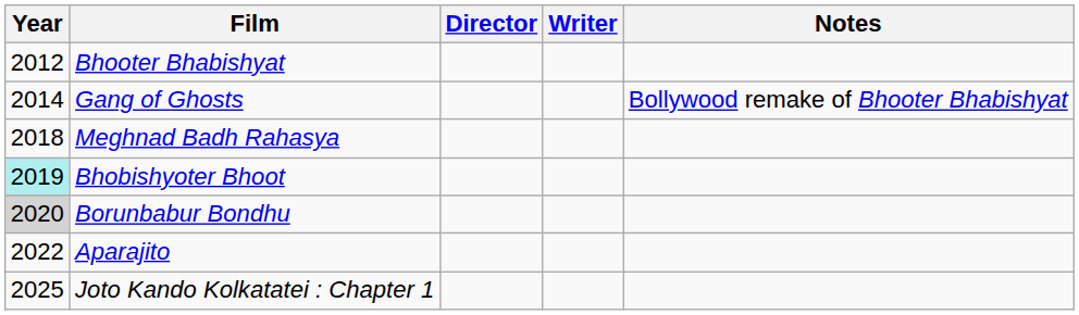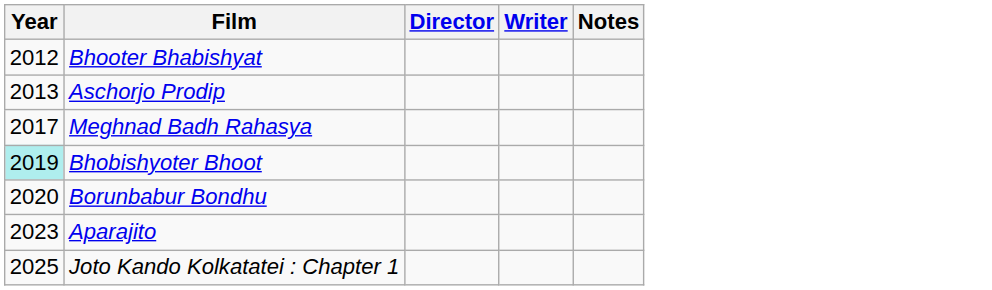+ row: 2013 | Aschorjo Prodip
- row: 2014 | Gang of Ghosts | Bollywood remake of Bhooter Bhabishyat
Meghnad Badh Rahasya | Year: 2018 -> 2017
Borunbabur Bondhu | Year: lightgrey background -> no background
Aparajito | Year: 2022 -> 2023
